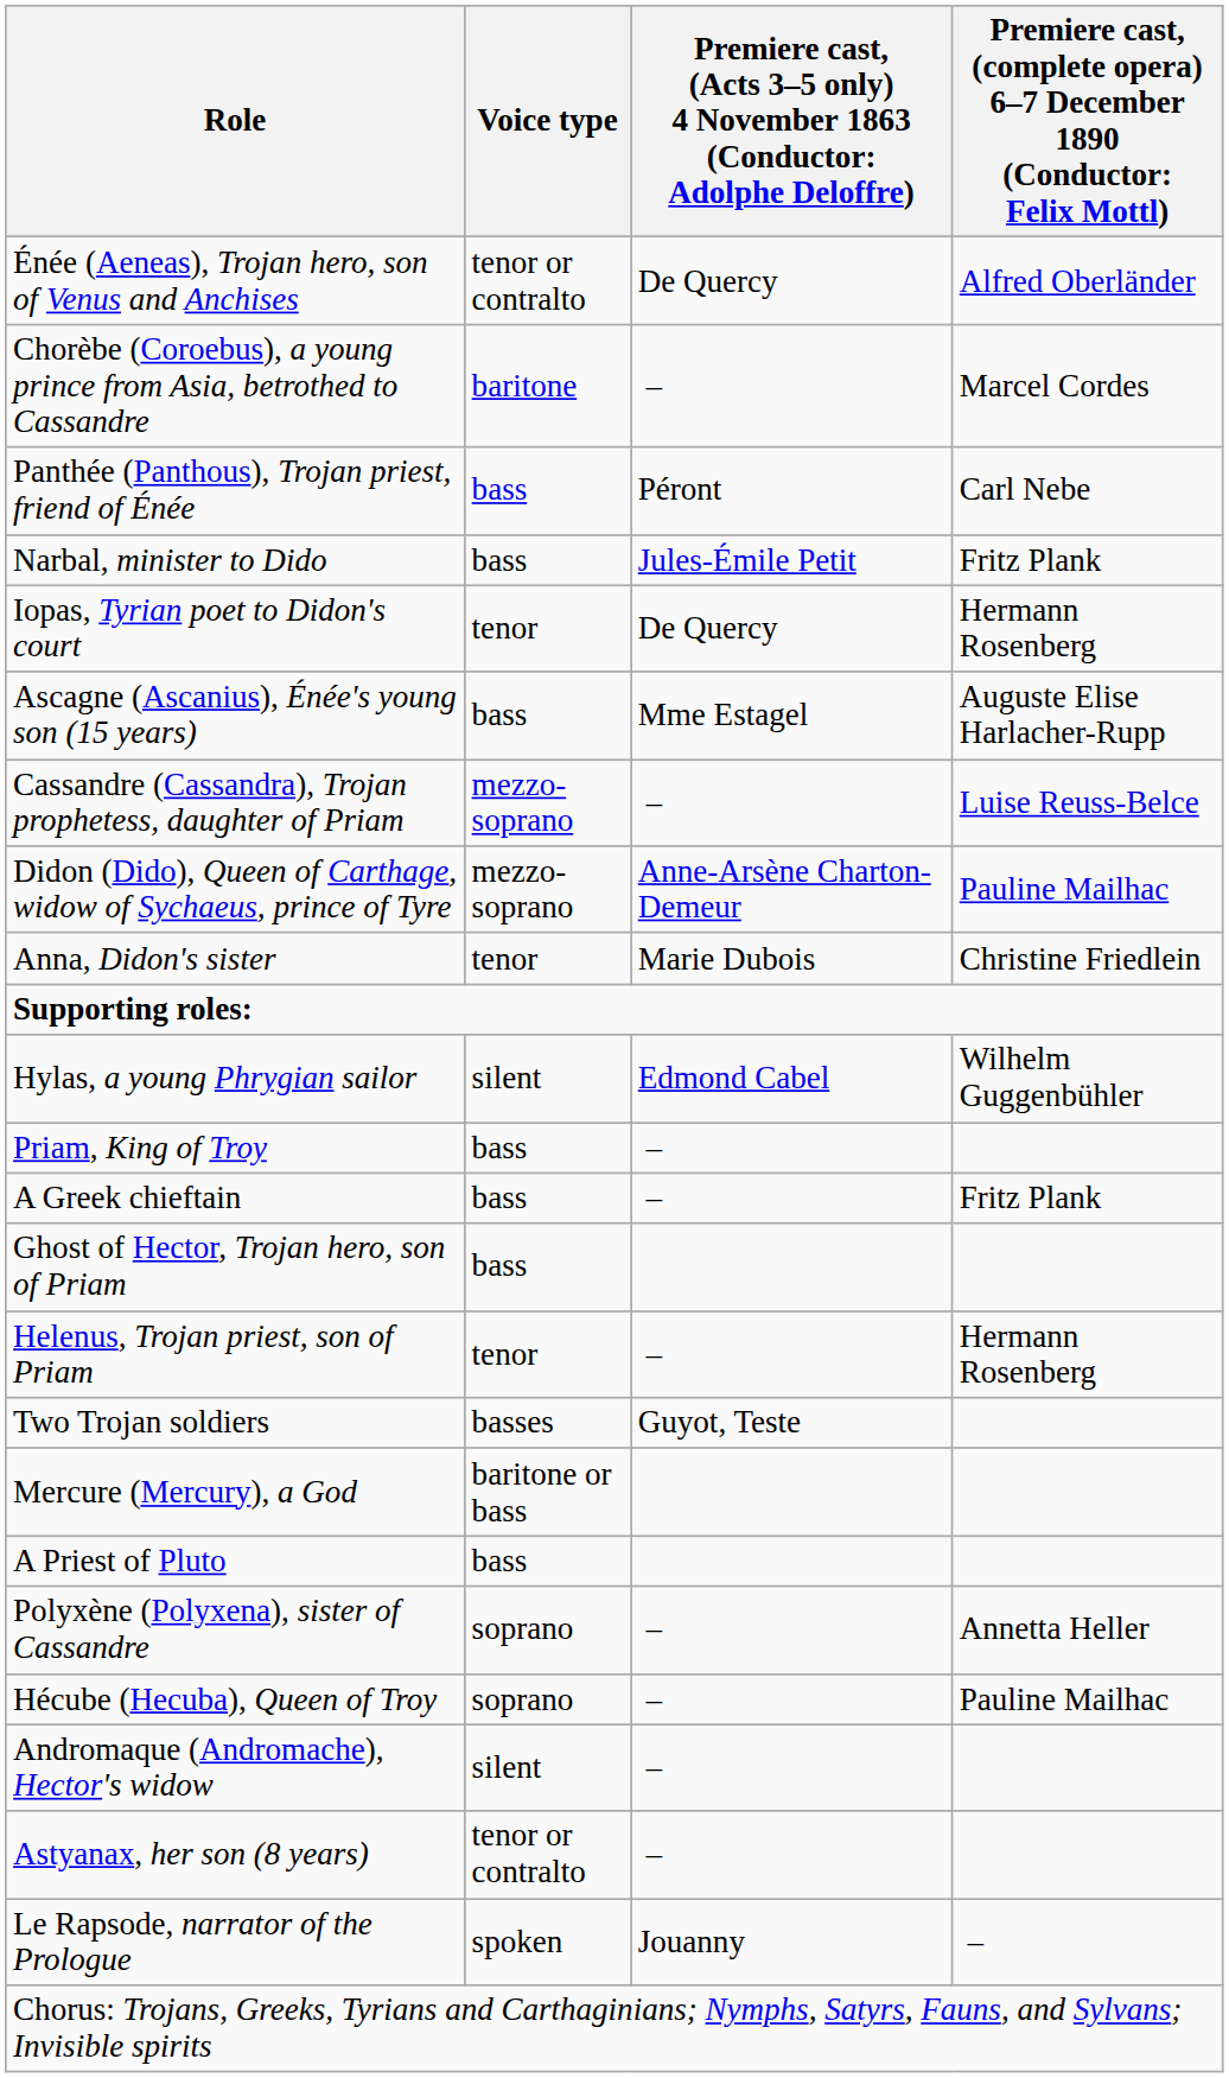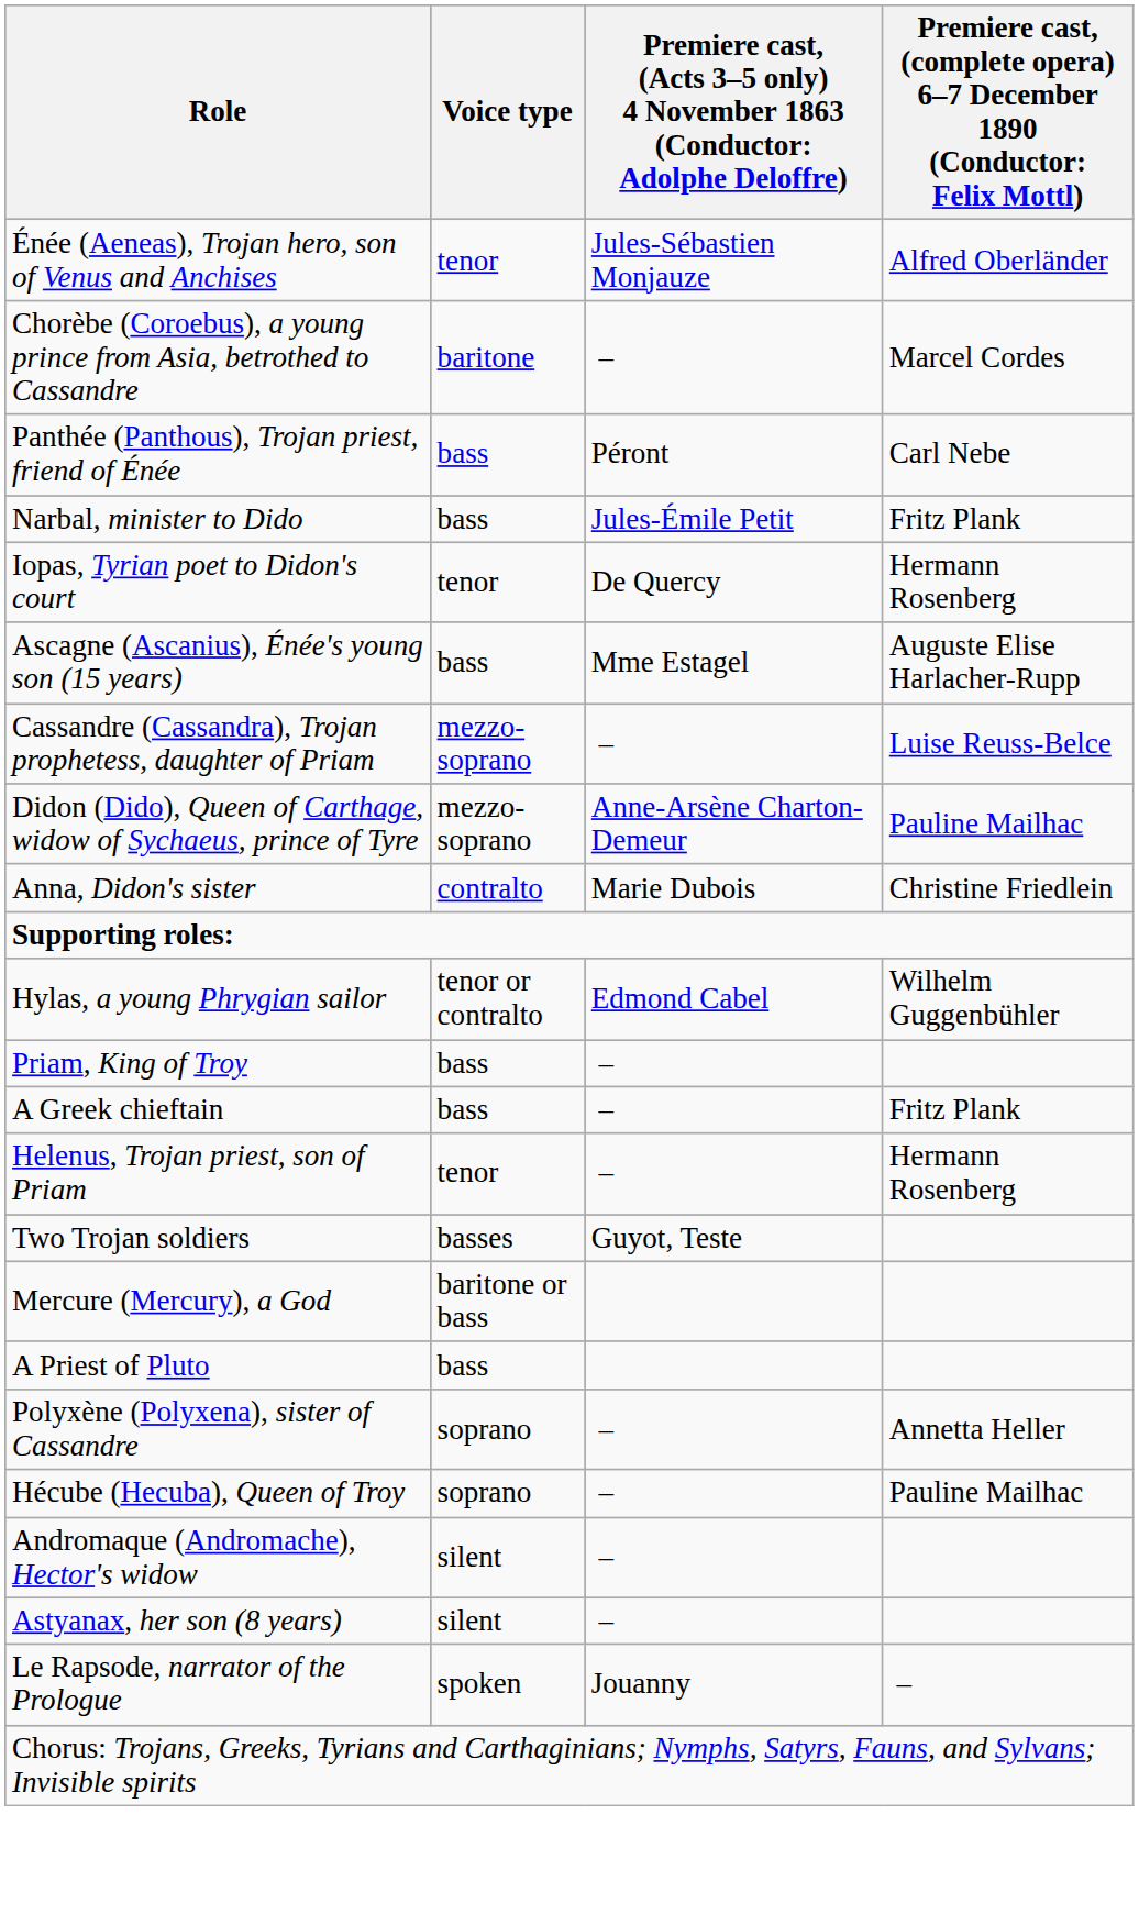Énée (Aeneas), Trojan hero, son of Venus and Anchises | Voice type: tenor or contralto -> tenor
Énée (Aeneas), Trojan hero, son of Venus and Anchises | column 3: De Quercy -> Jules-Sébastien Monjauze
Anna, Didon's sister | Voice type: tenor -> contralto
Hylas, a young Phrygian sailor | Voice type: silent -> tenor or contralto
- row: Ghost of Hector, Trojan hero, son of Priam | bass
Astyanax, her son (8 years) | Voice type: tenor or contralto -> silent
